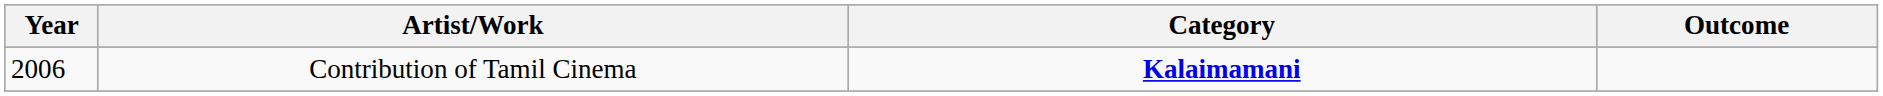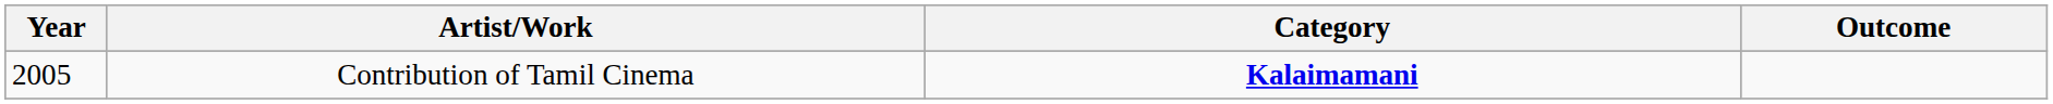Contribution of Tamil Cinema | Year: 2006 -> 2005
